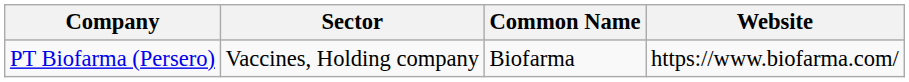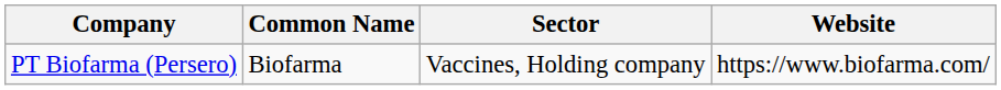columns swapped: Common Name <-> Sector
